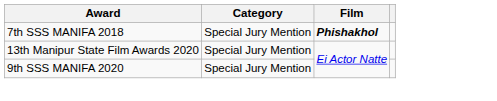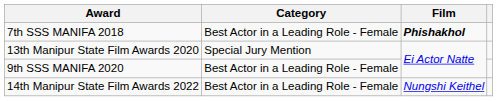7th SSS MANIFA 2018 | Category: Special Jury Mention -> Best Actor in a Leading Role - Female
9th SSS MANIFA 2020 | Category: Special Jury Mention -> Best Actor in a Leading Role - Female
+ row: 14th Manipur State Film Awards 2022 | Best Actor in a Leading Role - Female | Nungshi Keithel
